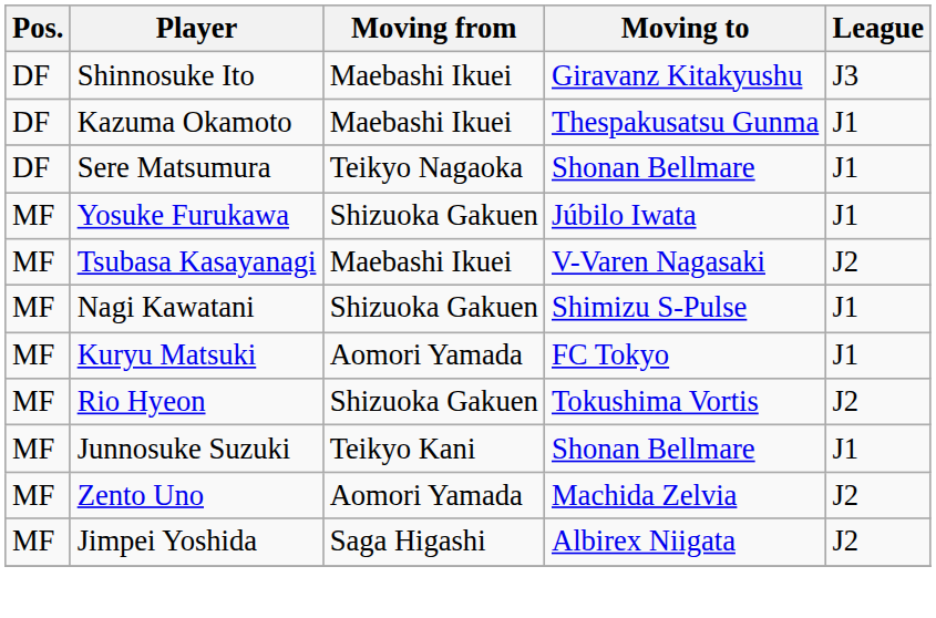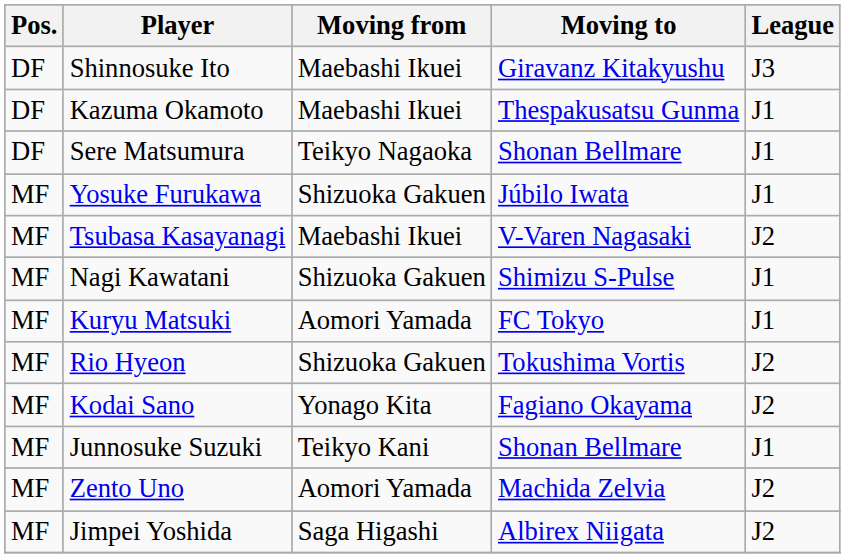+ row: MF | Kodai Sano | Yonago Kita | Fagiano Okayama | J2
